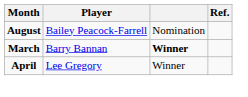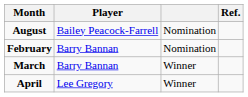+ row: February | Barry Bannan | Nomination
March | column 3: bold -> normal
